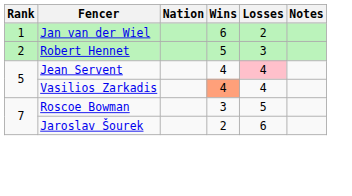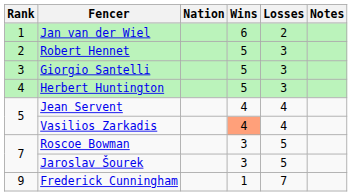+ row: 3 | Giorgio Santelli | 5 | 3
+ row: 4 | Herbert Huntington | 5 | 3
Jean Servent | Losses: pink background -> no background
Jaroslav Šourek | Wins: 2 -> 3
Jaroslav Šourek | Losses: 6 -> 5
+ row: 9 | Frederick Cunningham | 1 | 7
